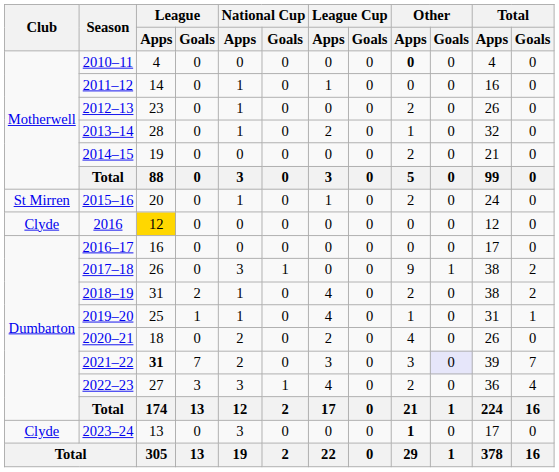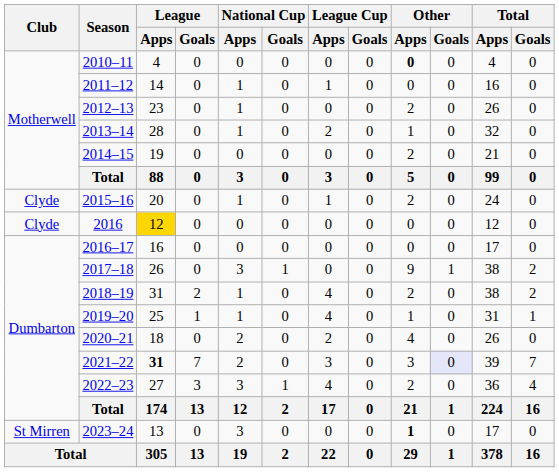2015–16 | Club: St Mirren -> Clyde
2023–24 | Club: Clyde -> St Mirren
